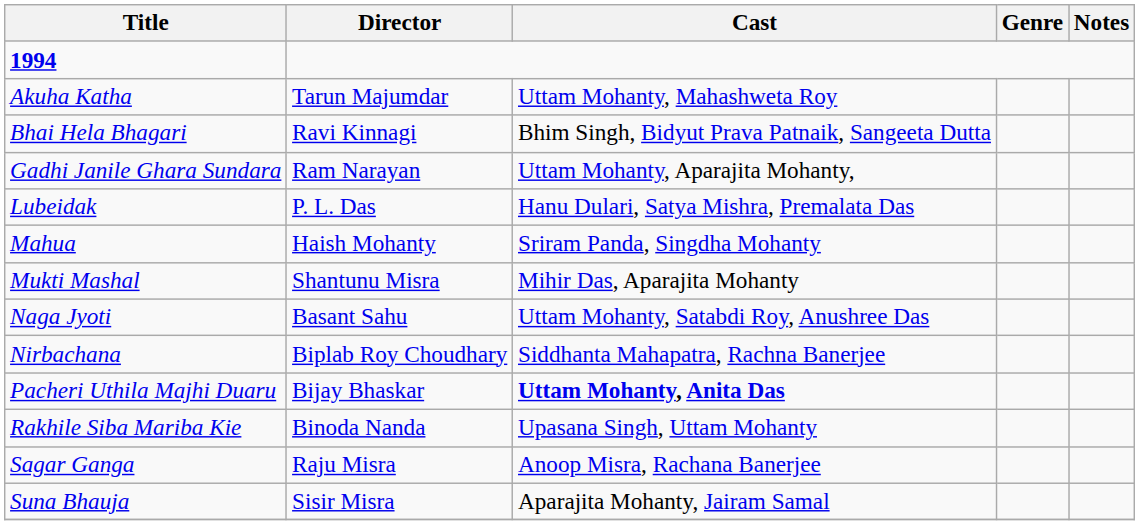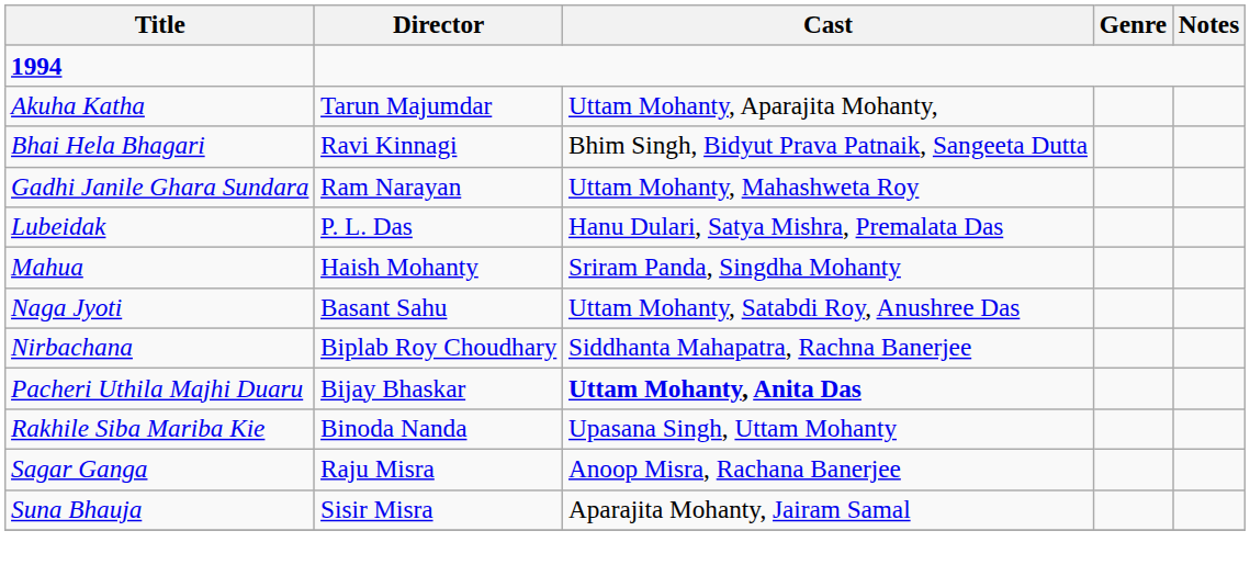Akuha Katha | Cast: Uttam Mohanty, Mahashweta Roy -> Uttam Mohanty, Aparajita Mohanty,
Gadhi Janile Ghara Sundara | Cast: Uttam Mohanty, Aparajita Mohanty, -> Uttam Mohanty, Mahashweta Roy
- row: Mukti Mashal | Shantunu Misra | Mihir Das, Aparajita Mohanty
